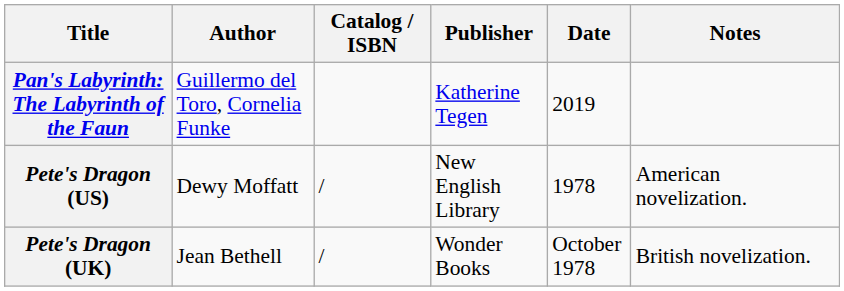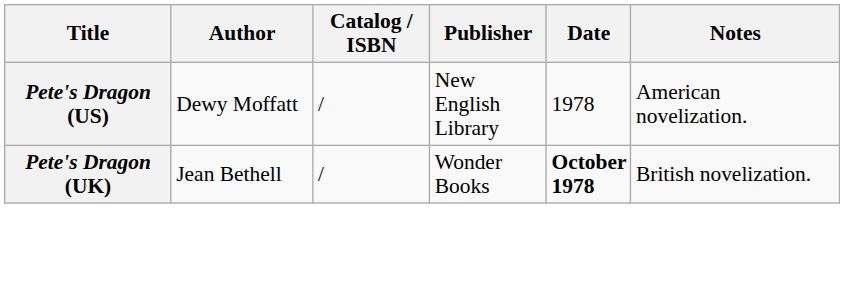- row: Pan's Labyrinth: The Labyrinth of the Faun | Guillermo del Toro, Cornelia Funke | Katherine Tegen | 2019
Pete's Dragon (UK) | Date: normal -> bold
